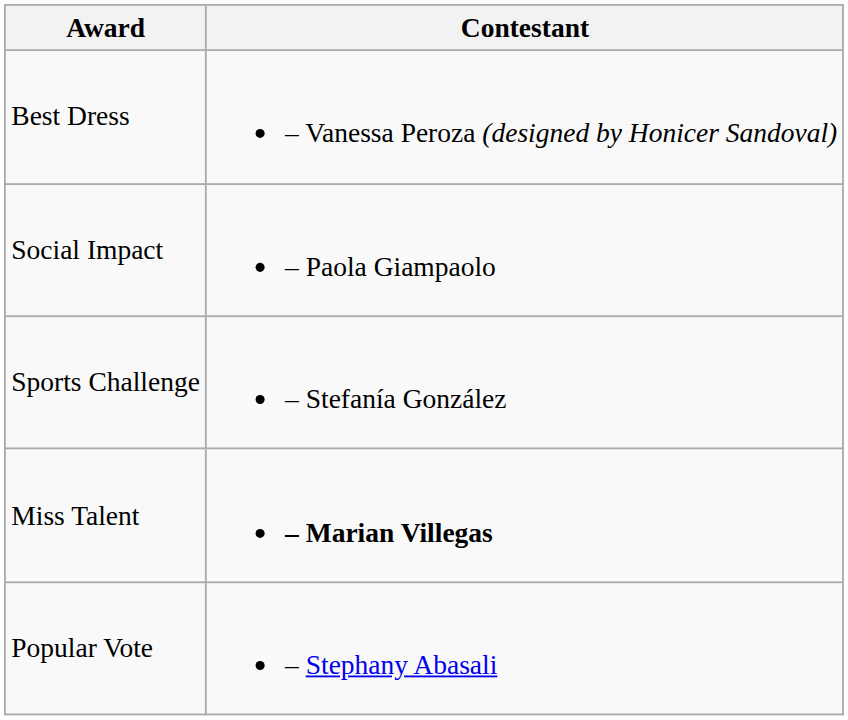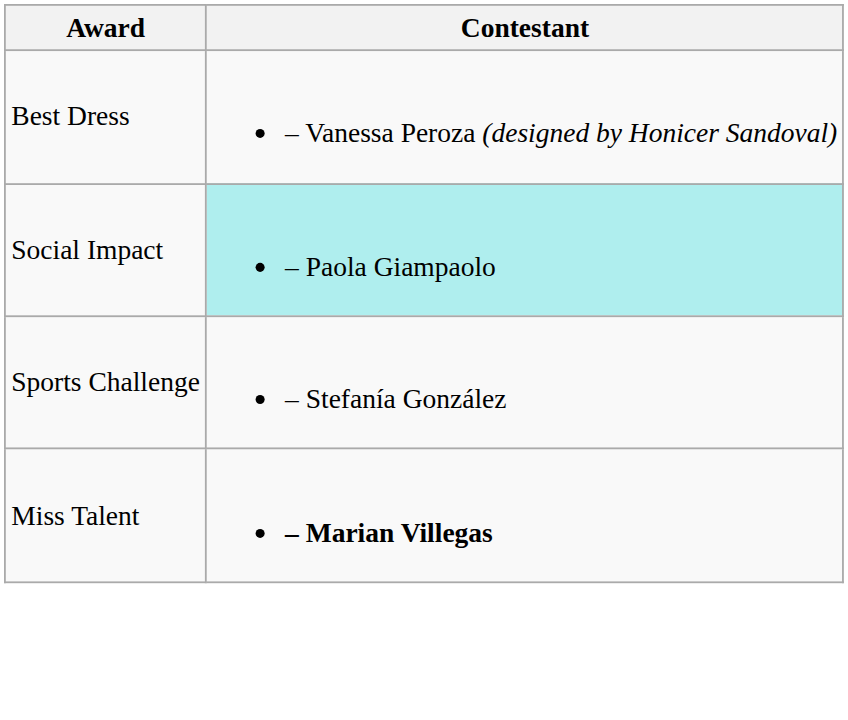Social Impact | Contestant: no background -> paleturquoise background
- row: Popular Vote | – Stephany Abasali
